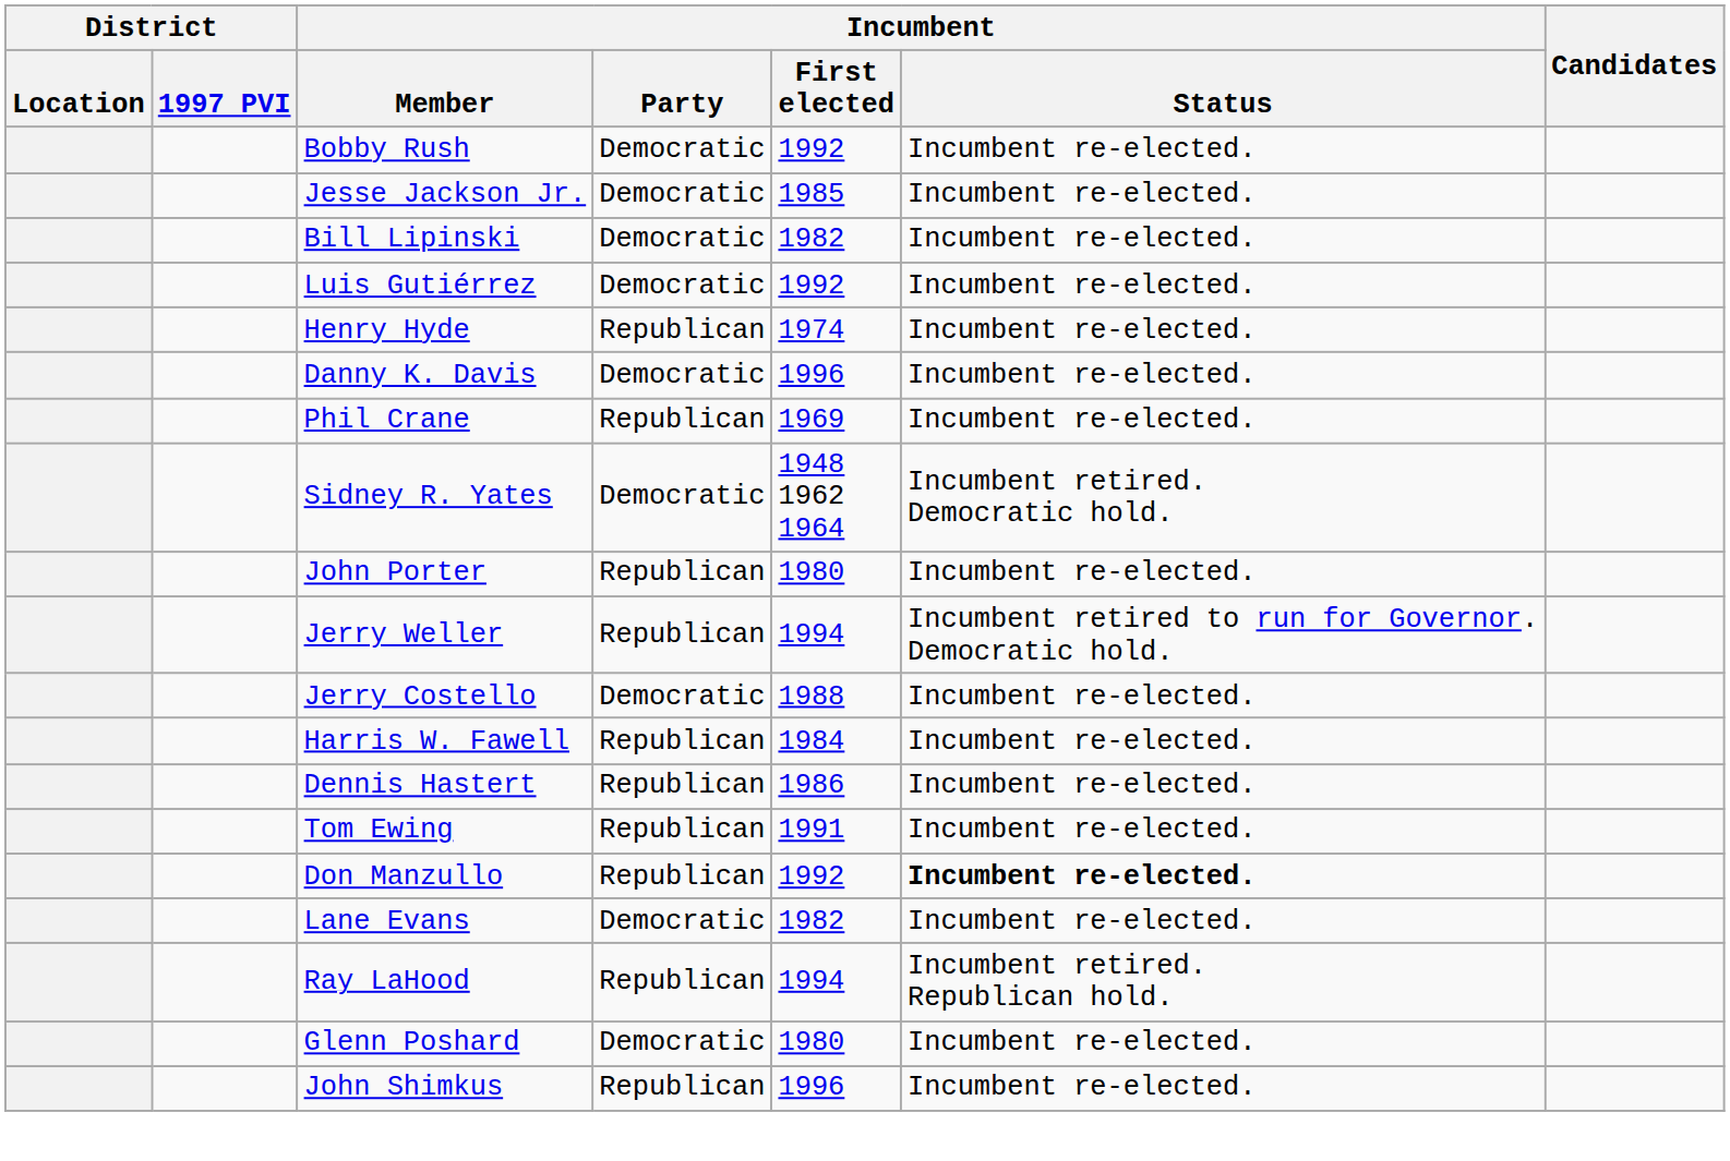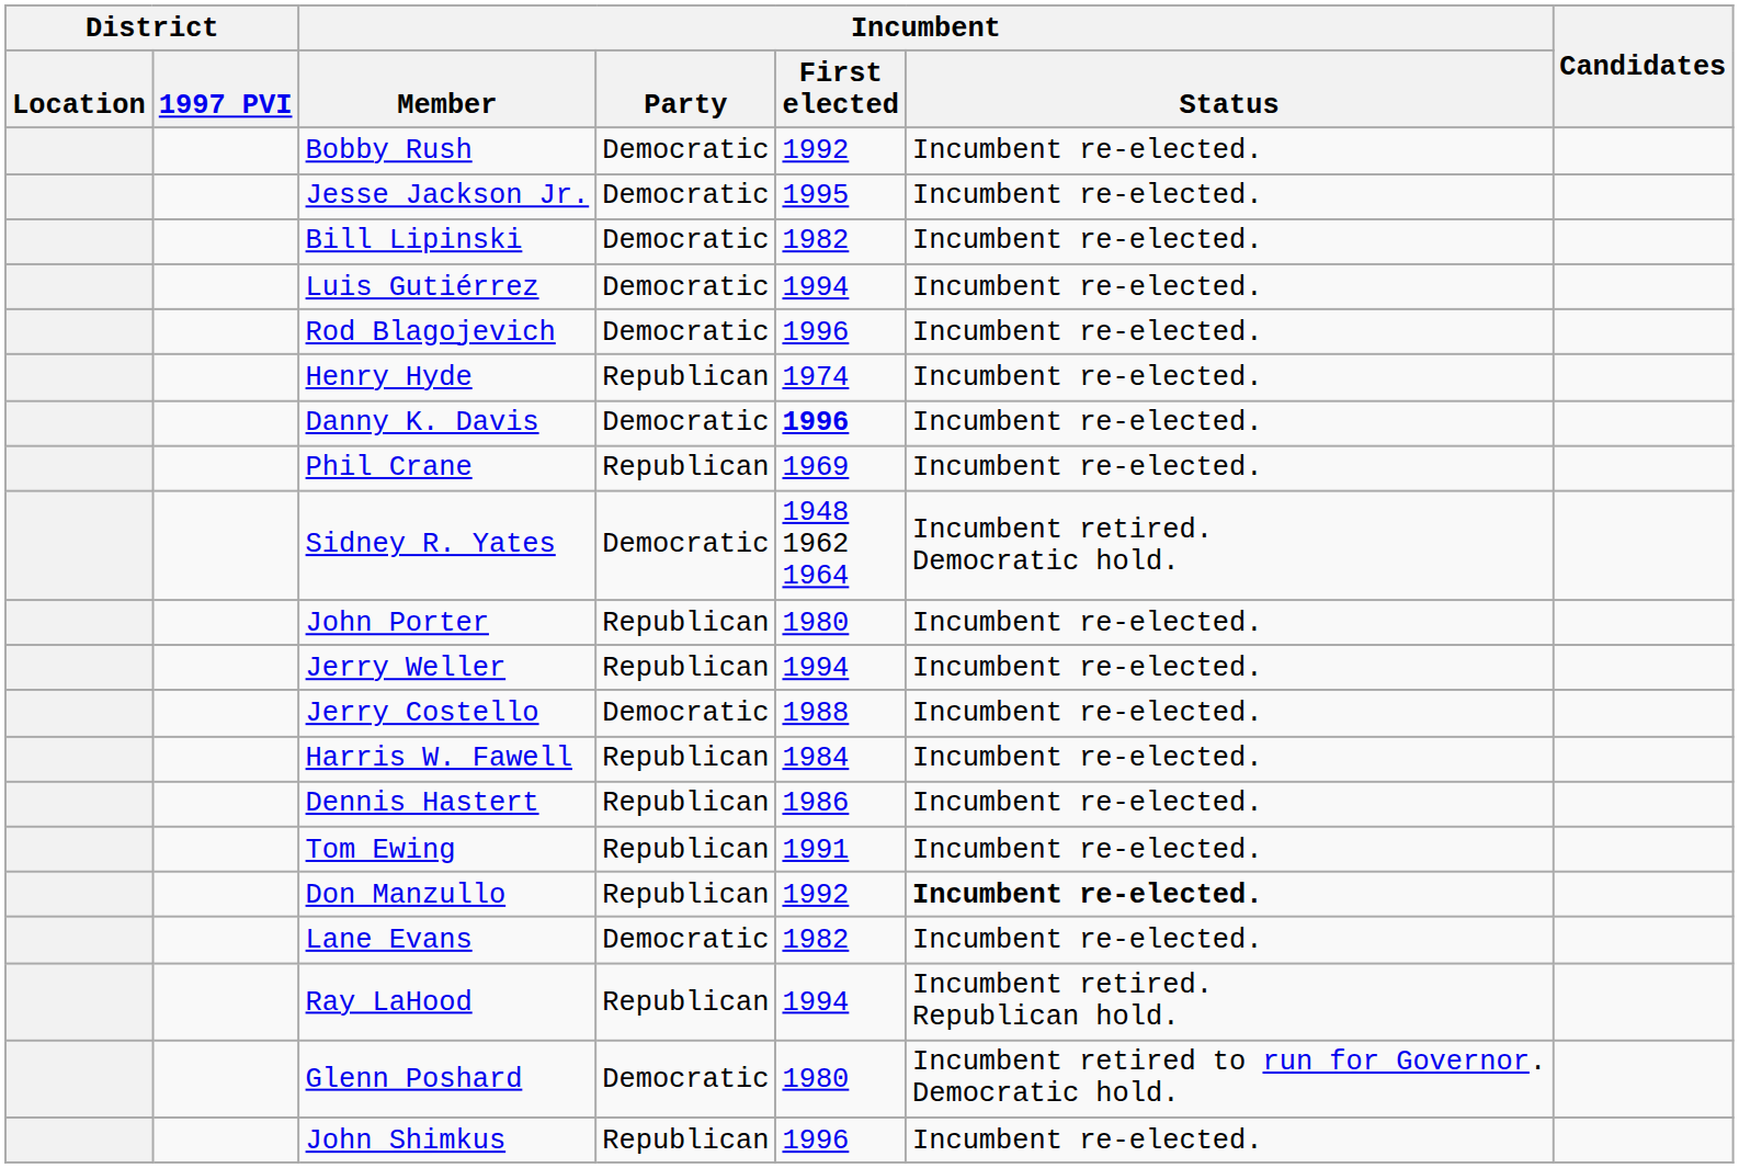Jesse Jackson Jr. | Incumbent / First elected: 1985 -> 1995
Luis Gutiérrez | Incumbent / First elected: 1992 -> 1994
+ row: Rod Blagojevich | Democratic | 1996 | Incumbent re-elected.
Danny K. Davis | Incumbent / First elected: normal -> bold
Jerry Weller | Incumbent / Status: Incumbent retired to run for Governor. Democratic hold. -> Incumbent re-elected.
Glenn Poshard | Incumbent / Status: Incumbent re-elected. -> Incumbent retired to run for Governor. Democratic hold.
